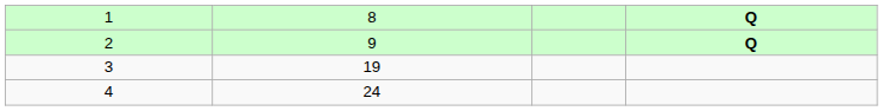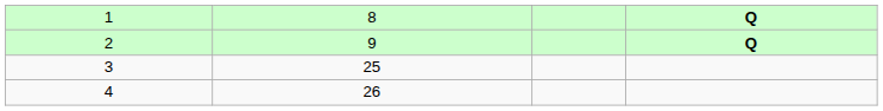3 | column 2: 19 -> 25
4 | column 2: 24 -> 26
